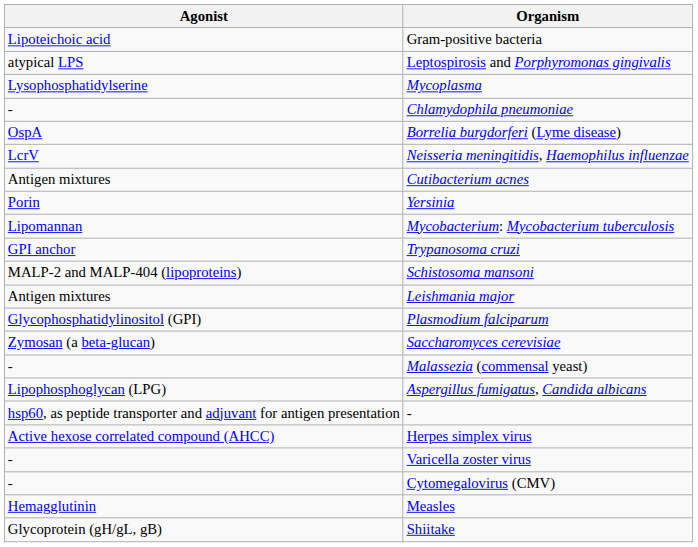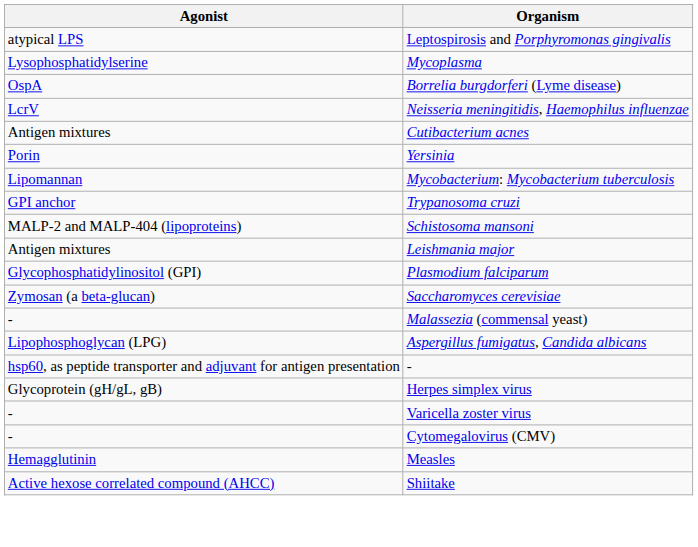- row: Lipoteichoic acid | Gram-positive bacteria
- row: - | Chlamydophila pneumoniae
Herpes simplex virus | Agonist: Active hexose correlated compound (AHCC) -> Glycoprotein (gH/gL, gB)
Shiitake | Agonist: Glycoprotein (gH/gL, gB) -> Active hexose correlated compound (AHCC)
